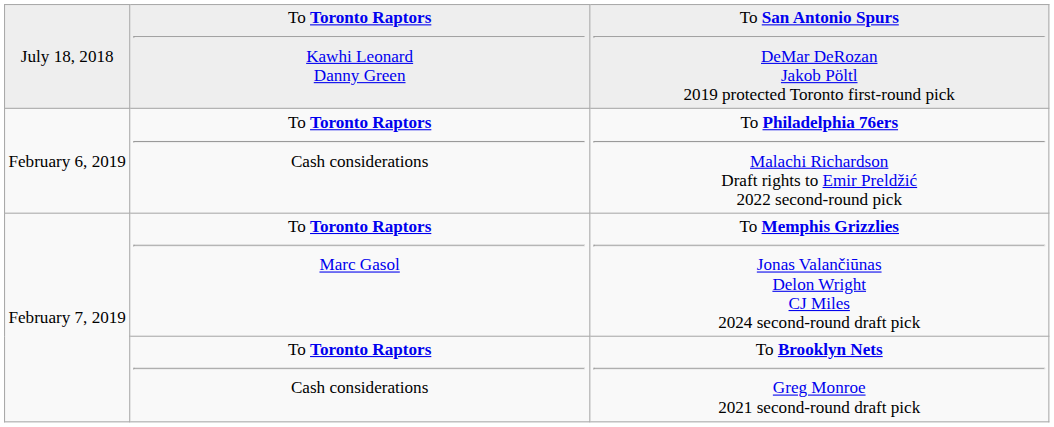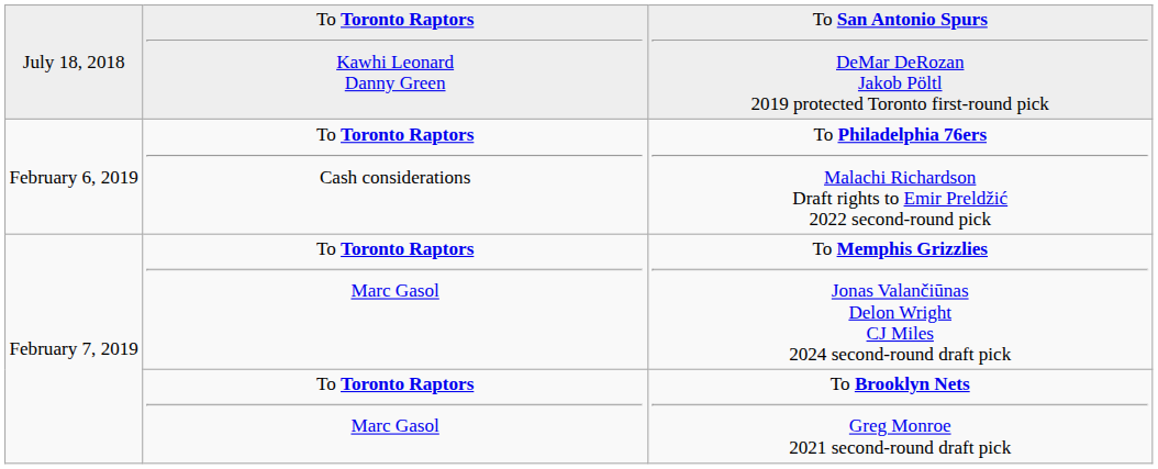To Brooklyn Nets Greg Monroe 2021 second-round draft pick | column 2: To Toronto Raptors Cash considerations -> To Toronto Raptors Marc Gasol
